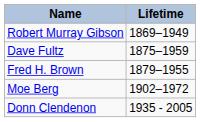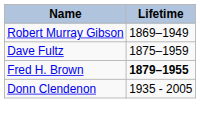Fred H. Brown | Lifetime: normal -> bold
- row: Moe Berg | 1902–1972
